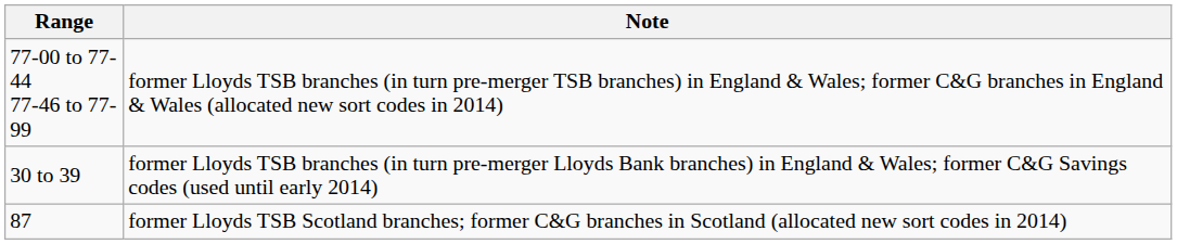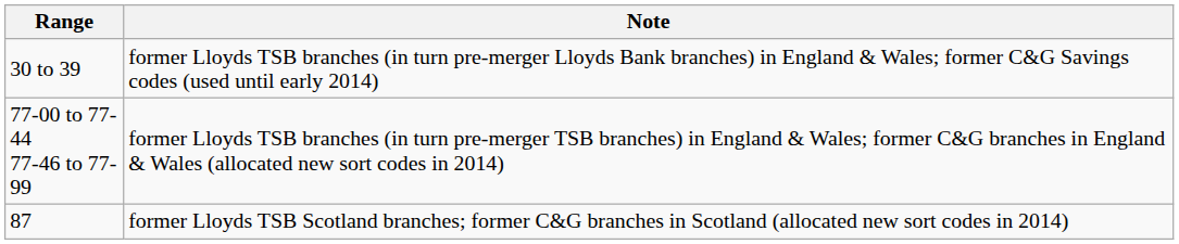rows swapped: 30 to 39 <-> 77-00 to 77-44 77-46 to 77-99
